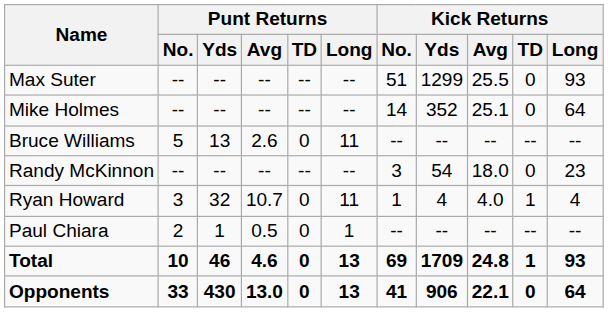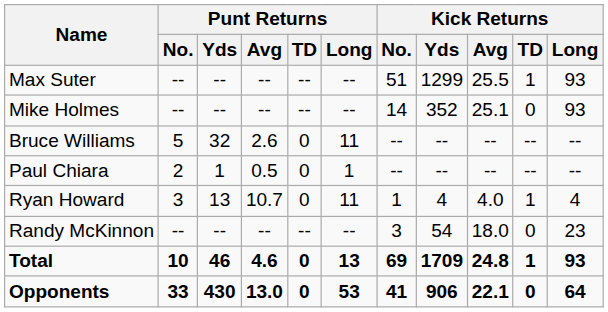Max Suter | Kick Returns / TD: 0 -> 1
Mike Holmes | Kick Returns / Long: 64 -> 93
Bruce Williams | Punt Returns / Yds: 13 -> 32
rows swapped: Randy McKinnon <-> Paul Chiara
Ryan Howard | Punt Returns / Yds: 32 -> 13
Opponents | Punt Returns / Long: 13 -> 53
